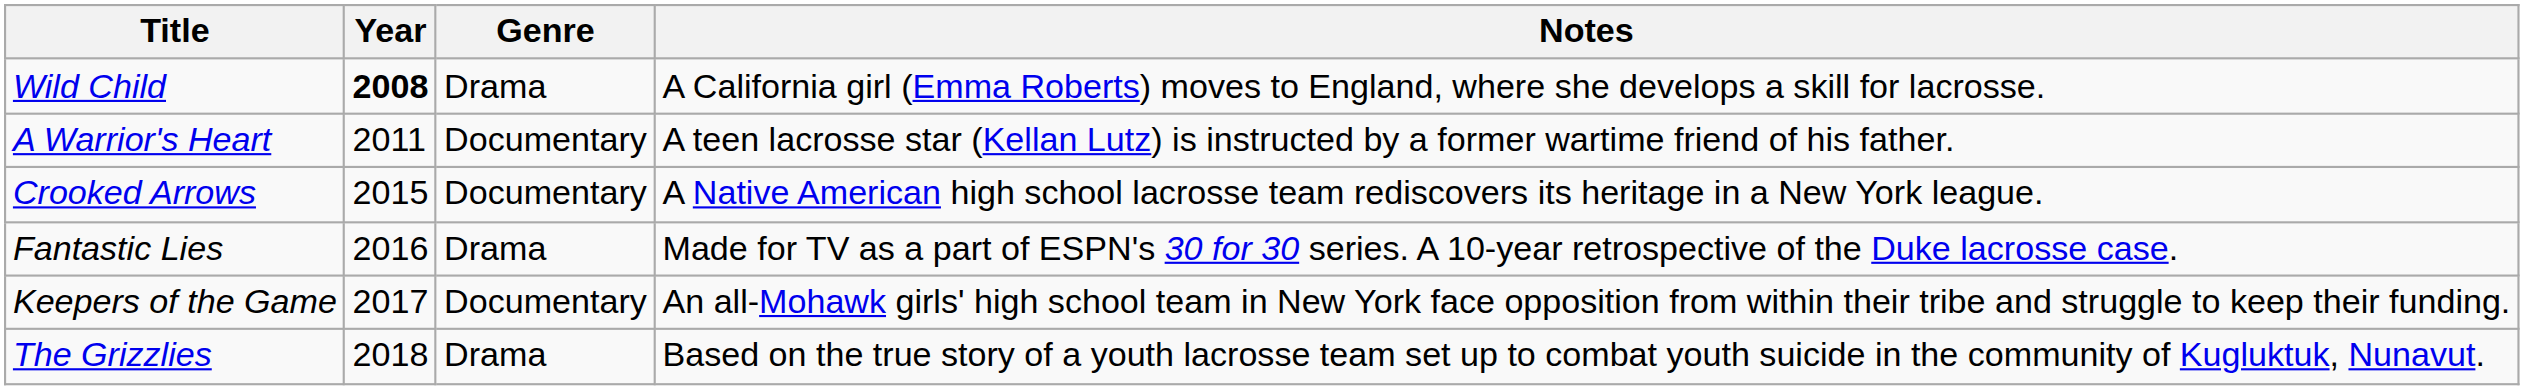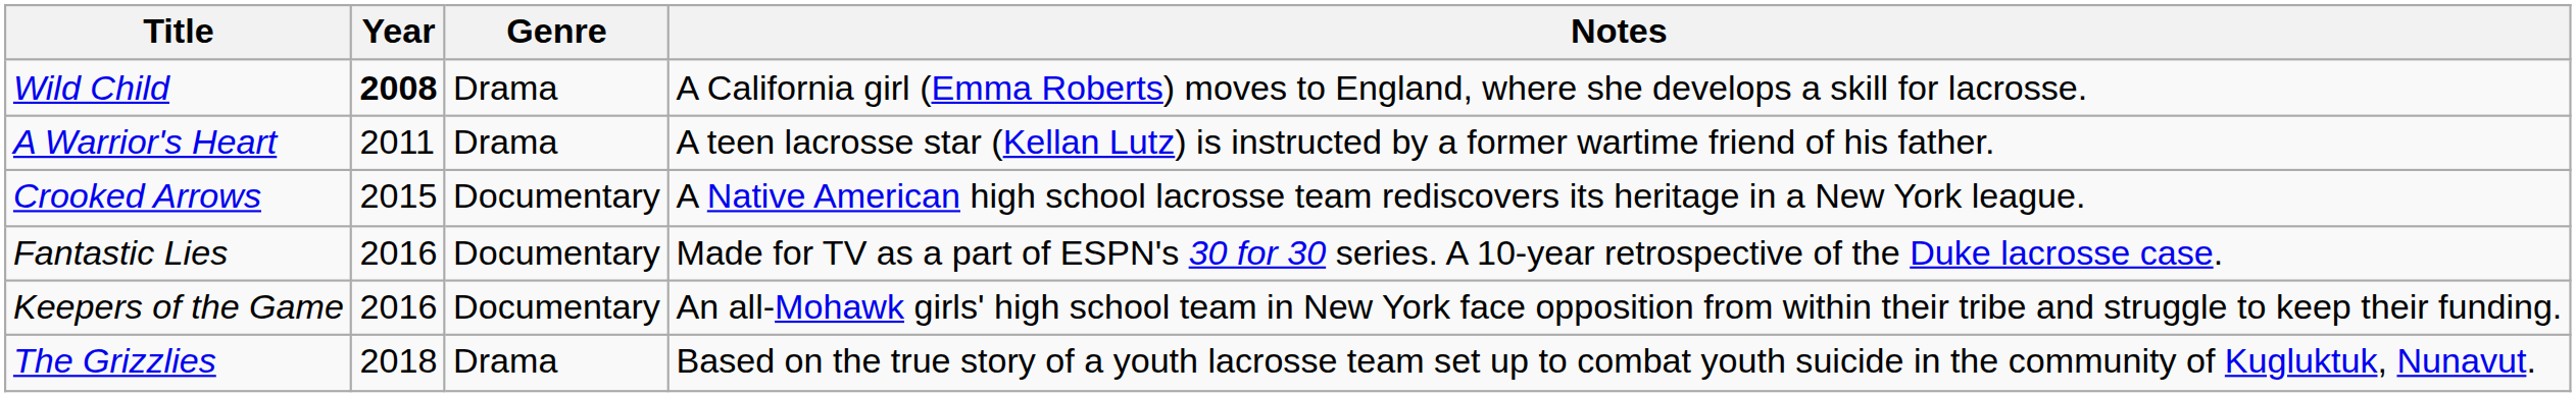A Warrior's Heart | Genre: Documentary -> Drama
Fantastic Lies | Genre: Drama -> Documentary
Keepers of the Game | Year: 2017 -> 2016
